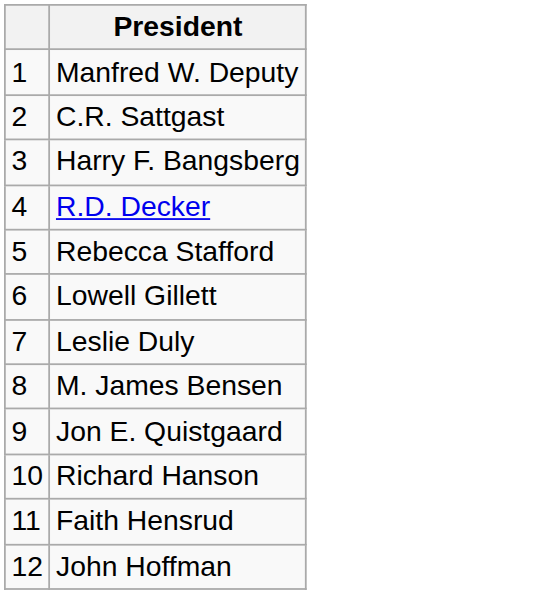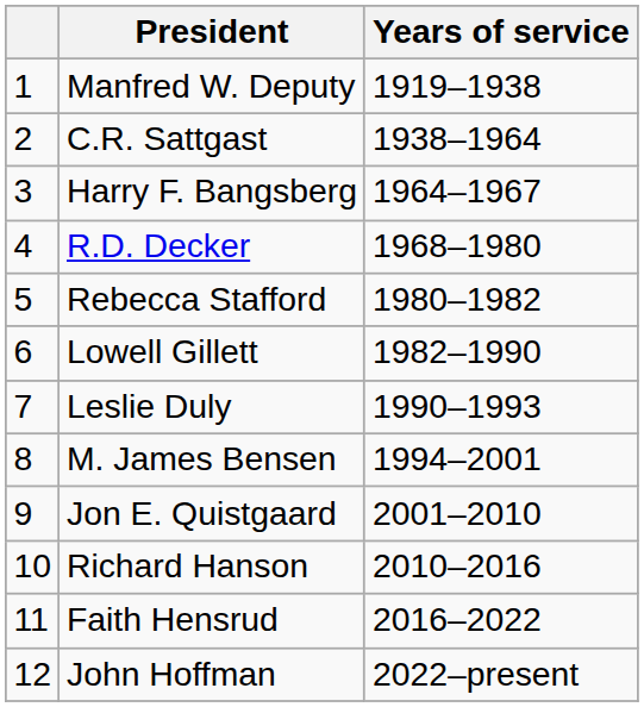+ column: Years of service | 1919–1938 | 1938–1964 | 1964–1967 | 1968–1980 | 1980–1982 | 1982–1990 | 1990–1993 | 1994–2001 | 2001–2010 | 2010–2016 | 2016–2022 | 2022–present
